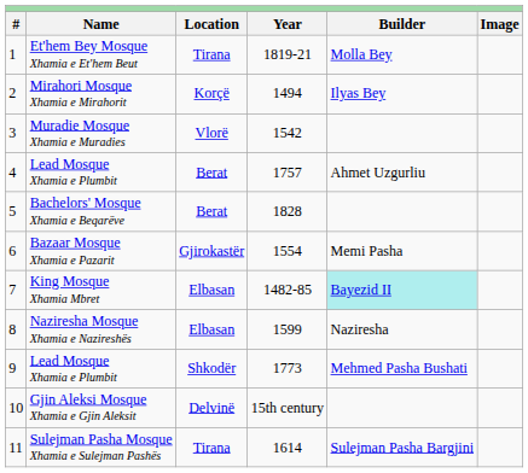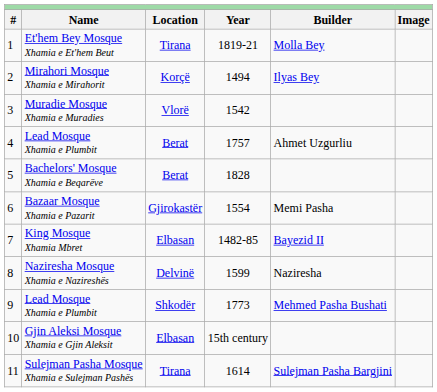King Mosque Xhamia Mbret | column 5: paleturquoise background -> no background
Naziresha Mosque Xhamia e Nazireshës | column 3: Elbasan -> Delvinë
Gjin Aleksi Mosque Xhamia e Gjin Aleksit | column 3: Delvinë -> Elbasan
